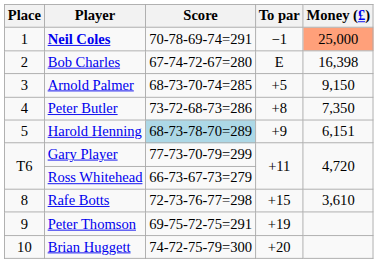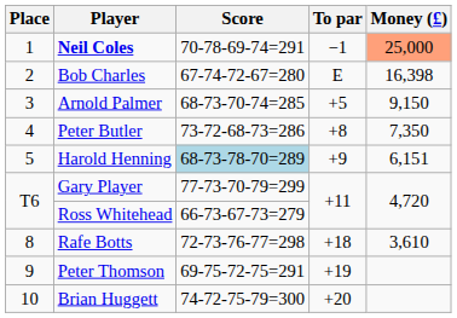Rafe Botts | To par: +15 -> +18
